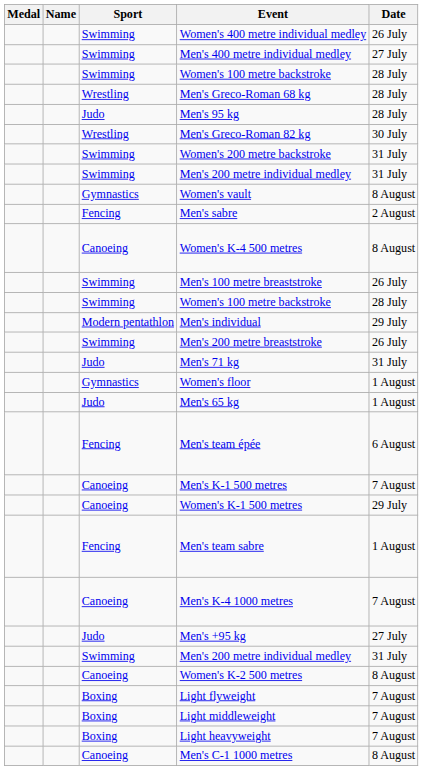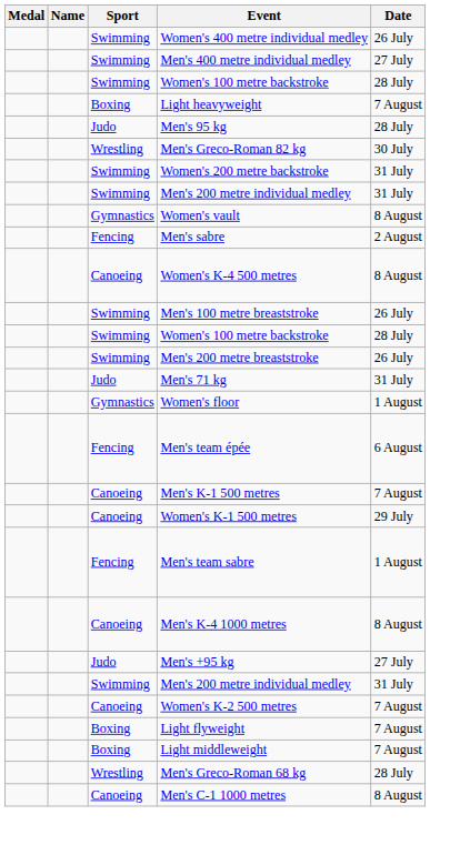rows swapped: Men's Greco-Roman 68 kg <-> Light heavyweight
- row: Modern pentathlon | Men's individual | 29 July
- row: Judo | Men's 65 kg | 1 August
Men's K-4 1000 metres | Date: 7 August -> 8 August
Women's K-2 500 metres | Date: 8 August -> 7 August
